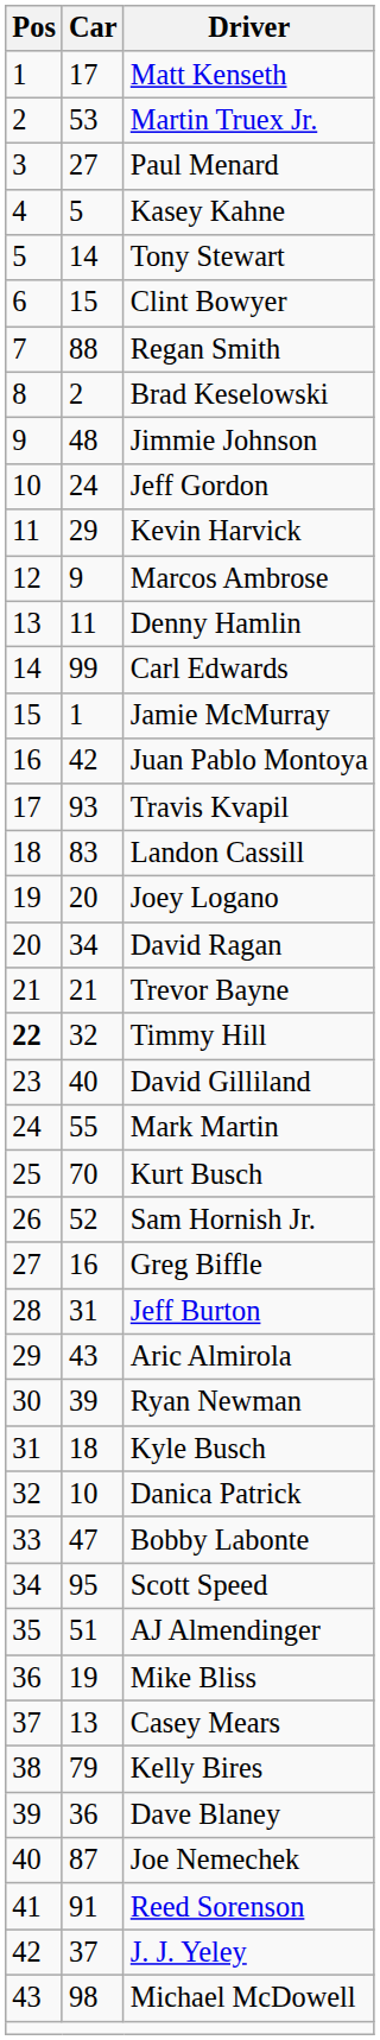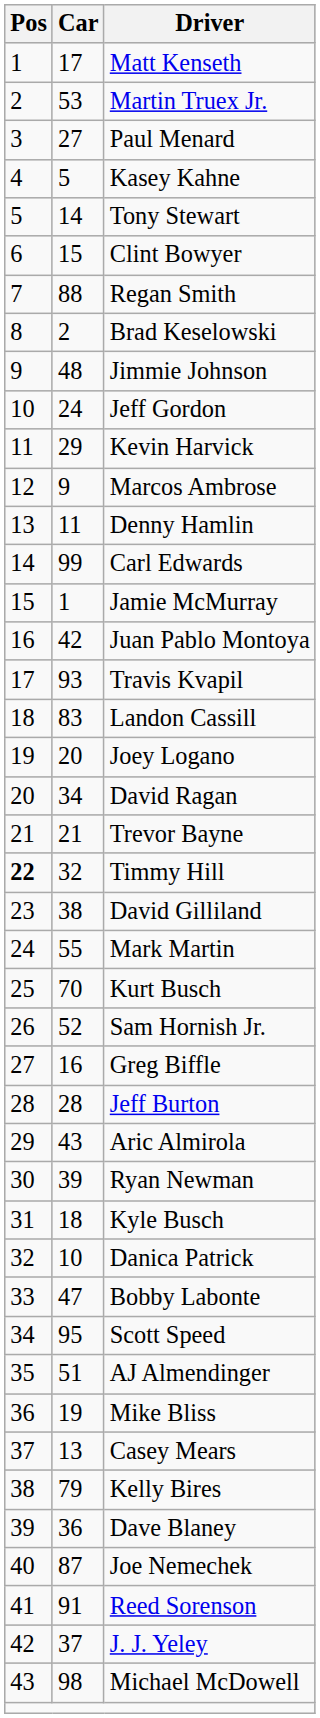David Gilliland | Car: 40 -> 38
Jeff Burton | Car: 31 -> 28
